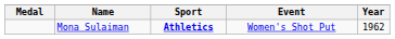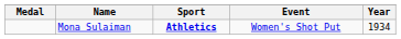Mona Sulaiman | Year: 1962 -> 1934
